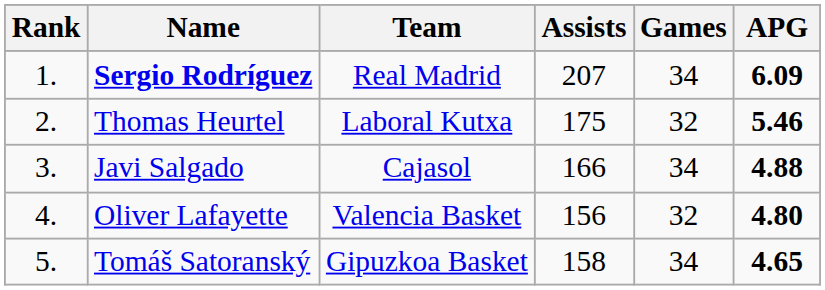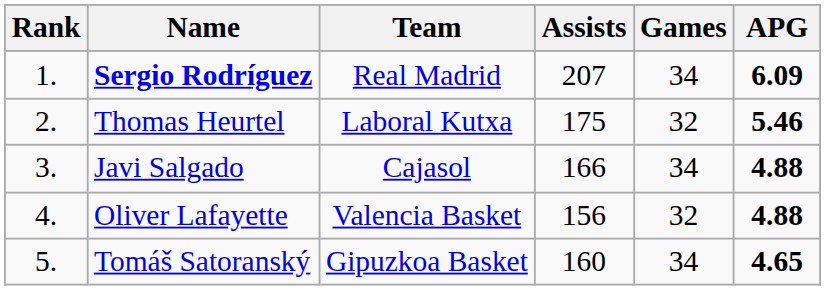Oliver Lafayette | APG: 4.80 -> 4.88
Tomáš Satoranský | Assists: 158 -> 160
